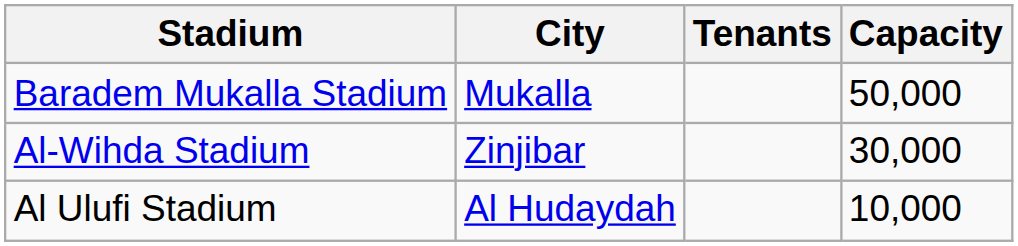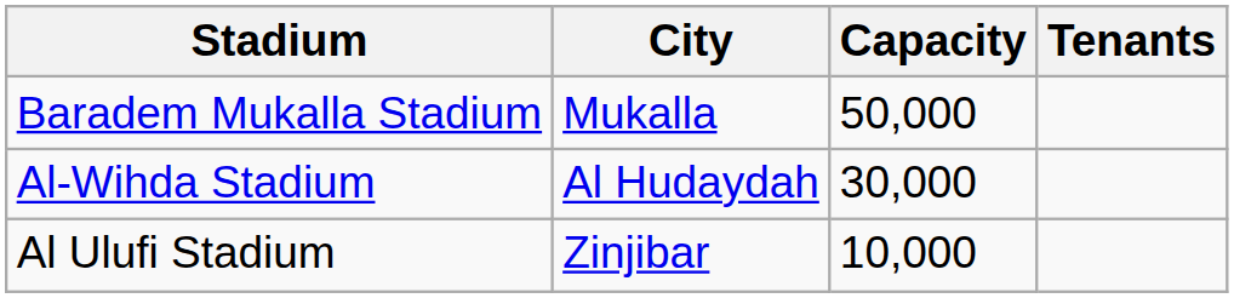columns swapped: Capacity <-> Tenants
Al-Wihda Stadium | City: Zinjibar -> Al Hudaydah
Al Ulufi Stadium | City: Al Hudaydah -> Zinjibar
